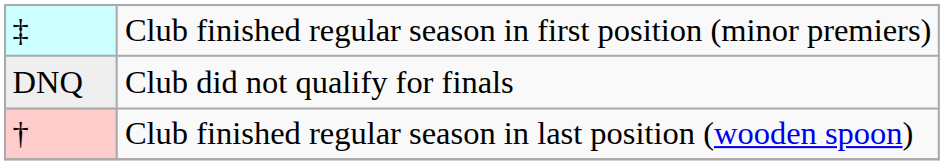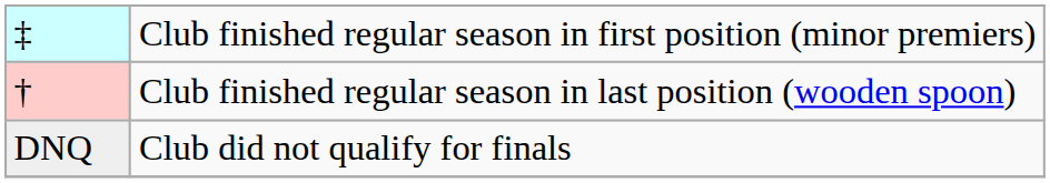rows swapped: † <-> DNQ
